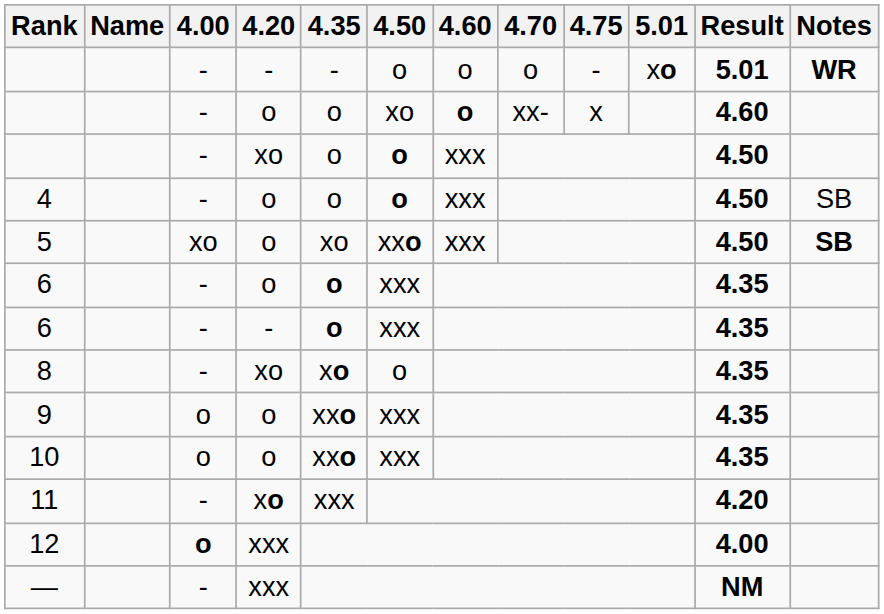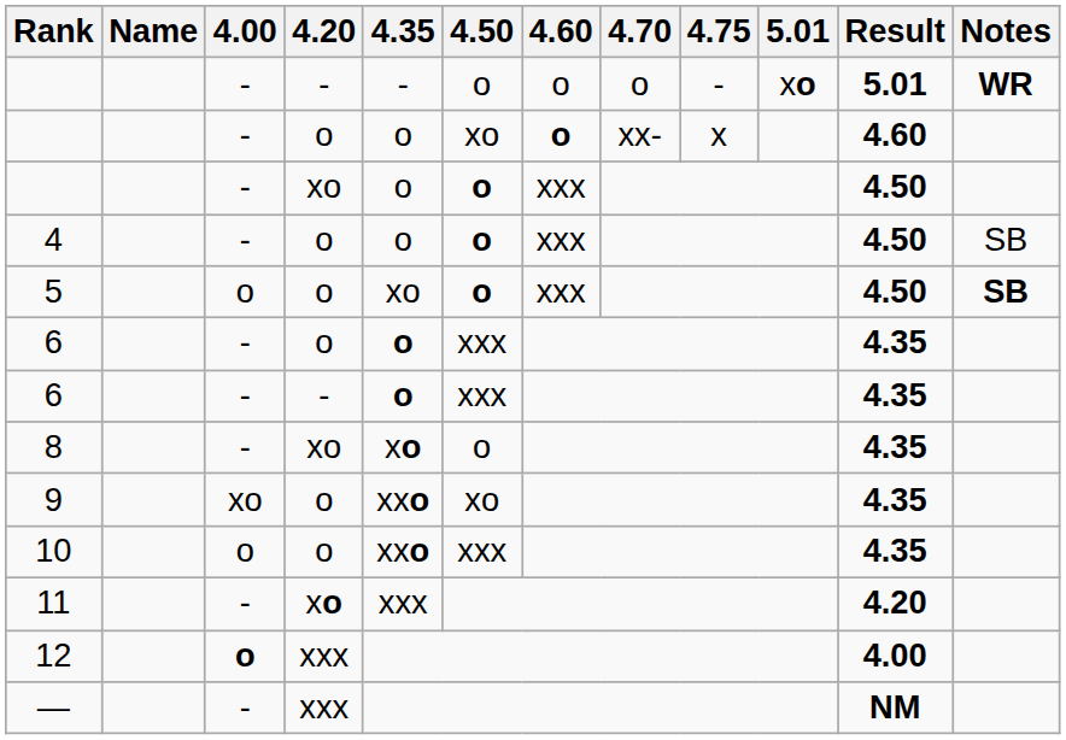5 | 4.00: xo -> o
5 | 4.50: xxo -> o
9 | 4.00: o -> xo
9 | 4.50: xxx -> xo
